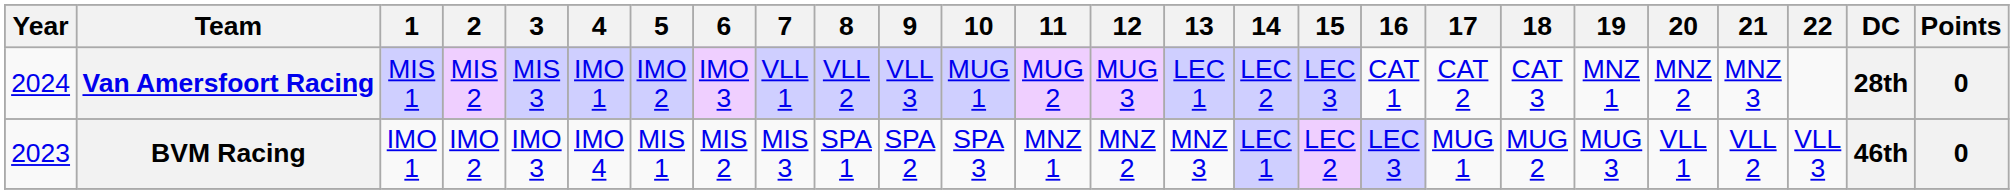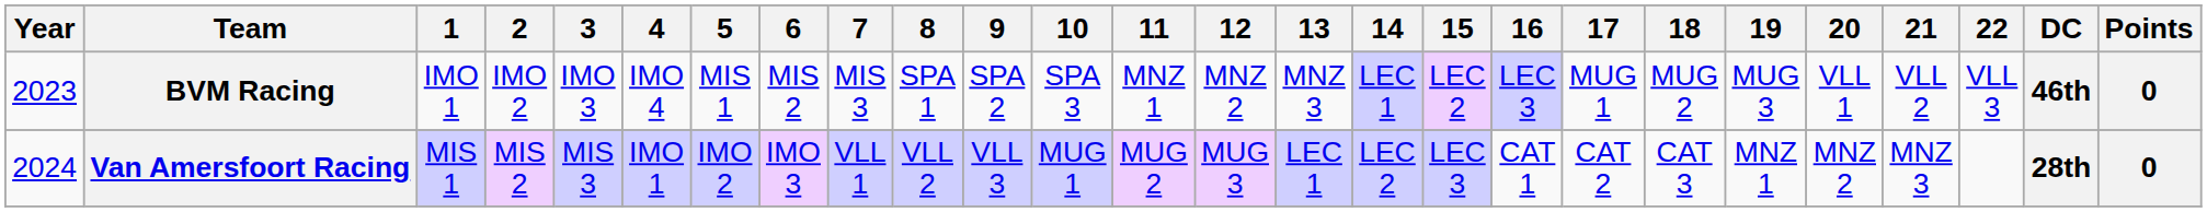rows swapped: BVM Racing <-> Van Amersfoort Racing
